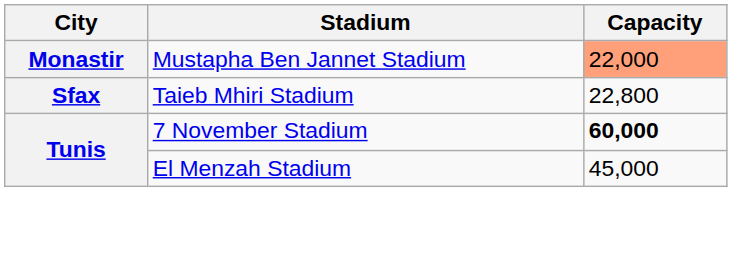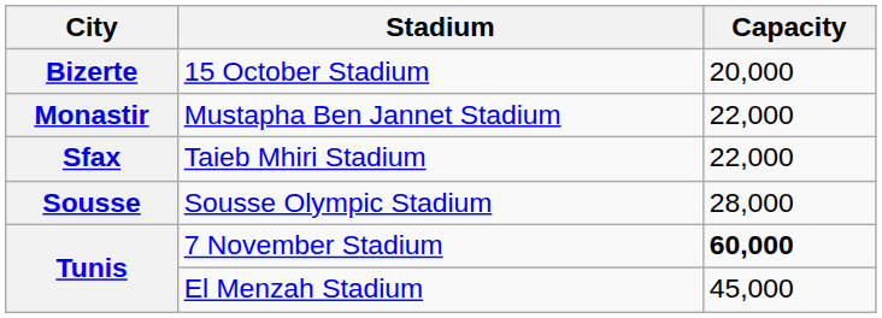+ row: Bizerte | 15 October Stadium | 20,000
Mustapha Ben Jannet Stadium | Capacity: lightsalmon background -> no background
Taieb Mhiri Stadium | Capacity: 22,800 -> 22,000
+ row: Sousse | Sousse Olympic Stadium | 28,000
